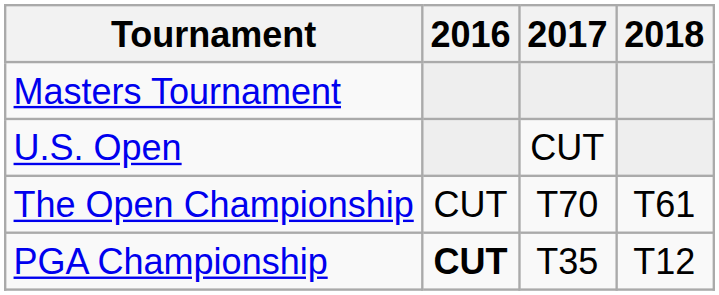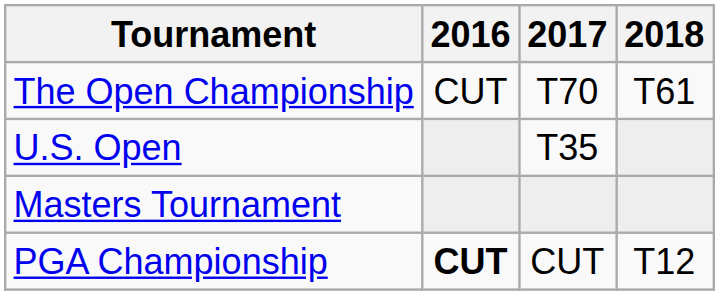rows swapped: Masters Tournament <-> The Open Championship
U.S. Open | 2017: CUT -> T35
PGA Championship | 2017: T35 -> CUT
